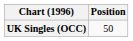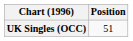UK Singles (OCC) | Position: 50 -> 51
